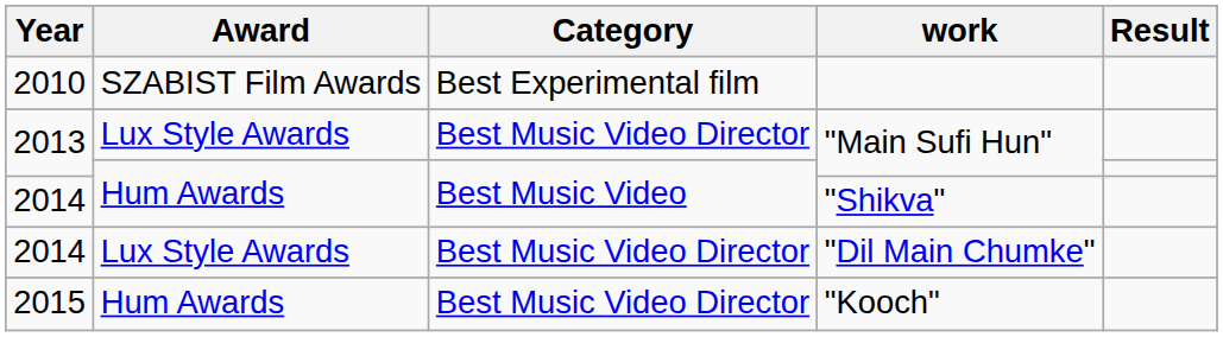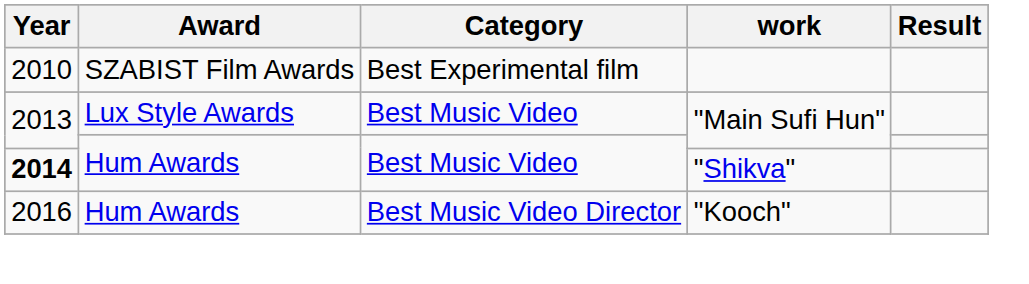Lux Style Awards / "Main Sufi Hun" | Category: Best Music Video Director -> Best Music Video
"Shikva" | Year: normal -> bold
- row: 2014 | Lux Style Awards | Best Music Video Director | "Dil Main Chumke"
"Kooch" | Year: 2015 -> 2016
